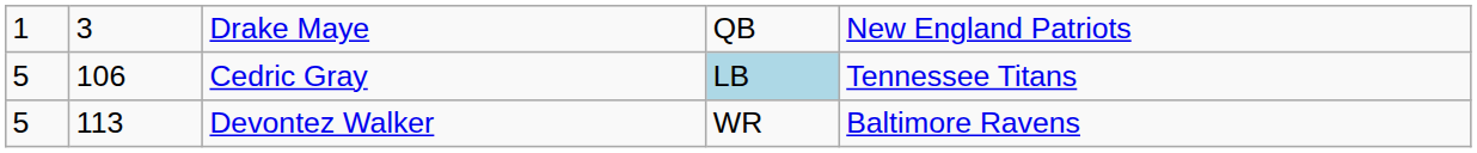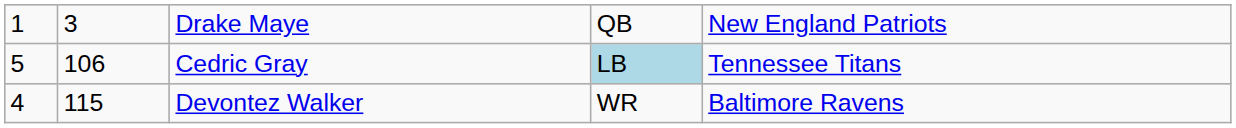Devontez Walker | column 1: 5 -> 4
Devontez Walker | column 2: 113 -> 115
